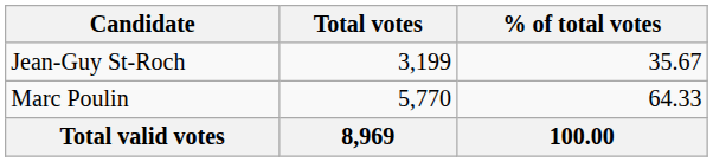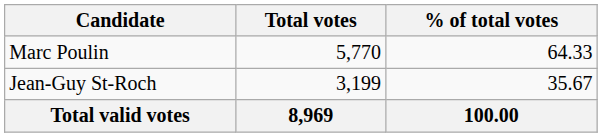rows swapped: Marc Poulin <-> Jean-Guy St-Roch
